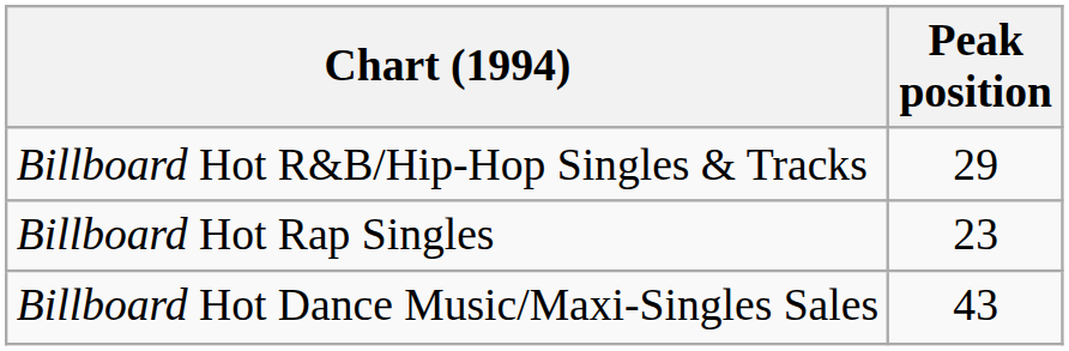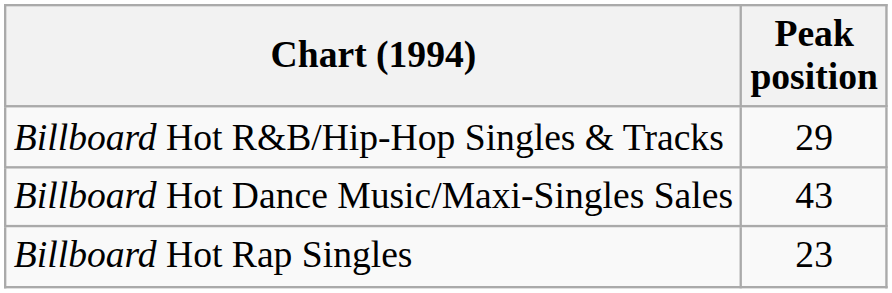rows swapped: Billboard Hot Rap Singles <-> Billboard Hot Dance Music/Maxi-Singles Sales
